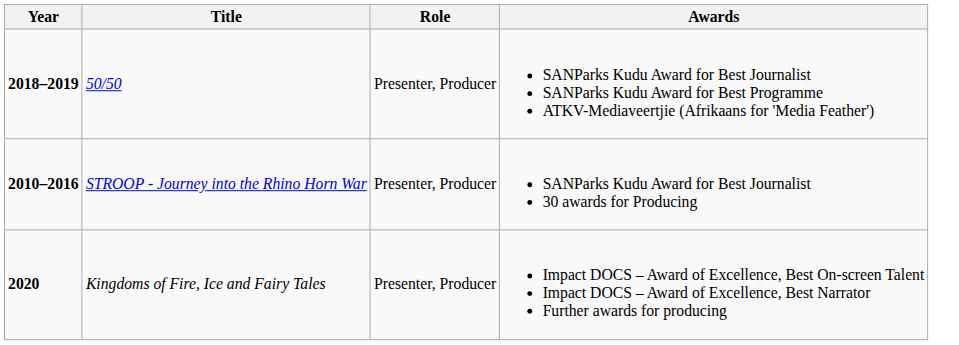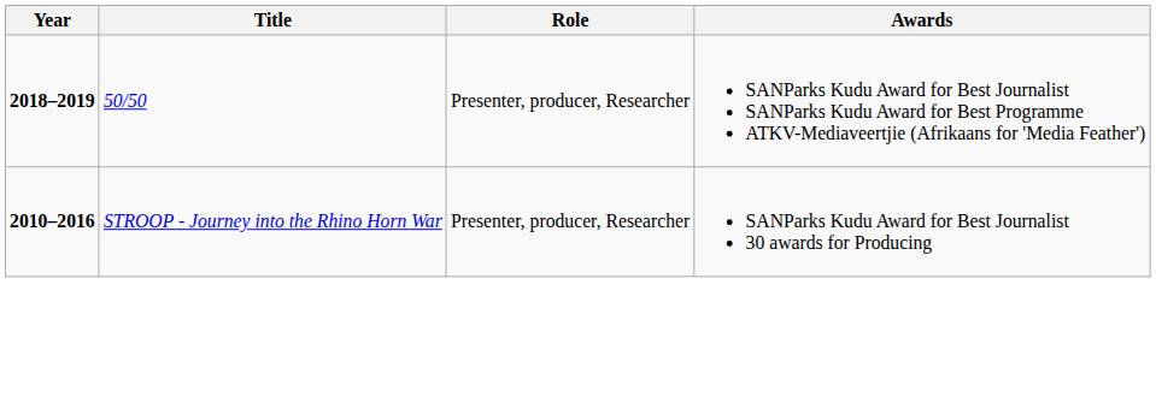50/50 | Role: Presenter, Producer -> Presenter, producer, Researcher
STROOP - Journey into the Rhino Horn War | Role: Presenter, Producer -> Presenter, producer, Researcher
- row: 2020 | Kingdoms of Fire, Ice and Fairy Tales | Presenter, Producer | Impact DOCS – Award of Excellence, Best On-screen Talent Impact DOCS – Award of Excellence, Best Narrator Further awards for producing
